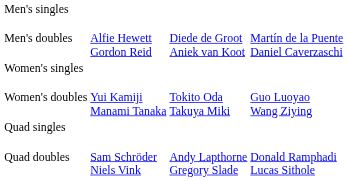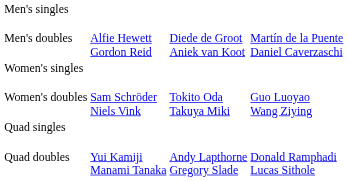Women's doubles | column 2: Yui Kamiji Manami Tanaka -> Sam Schröder Niels Vink
Quad doubles | column 2: Sam Schröder Niels Vink -> Yui Kamiji Manami Tanaka
